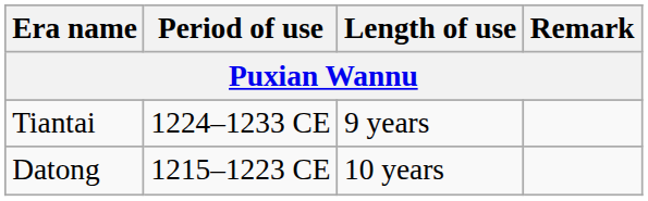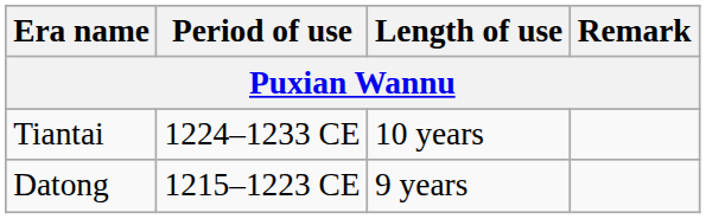Tiantai | Length of use: 9 years -> 10 years
Datong | Length of use: 10 years -> 9 years
